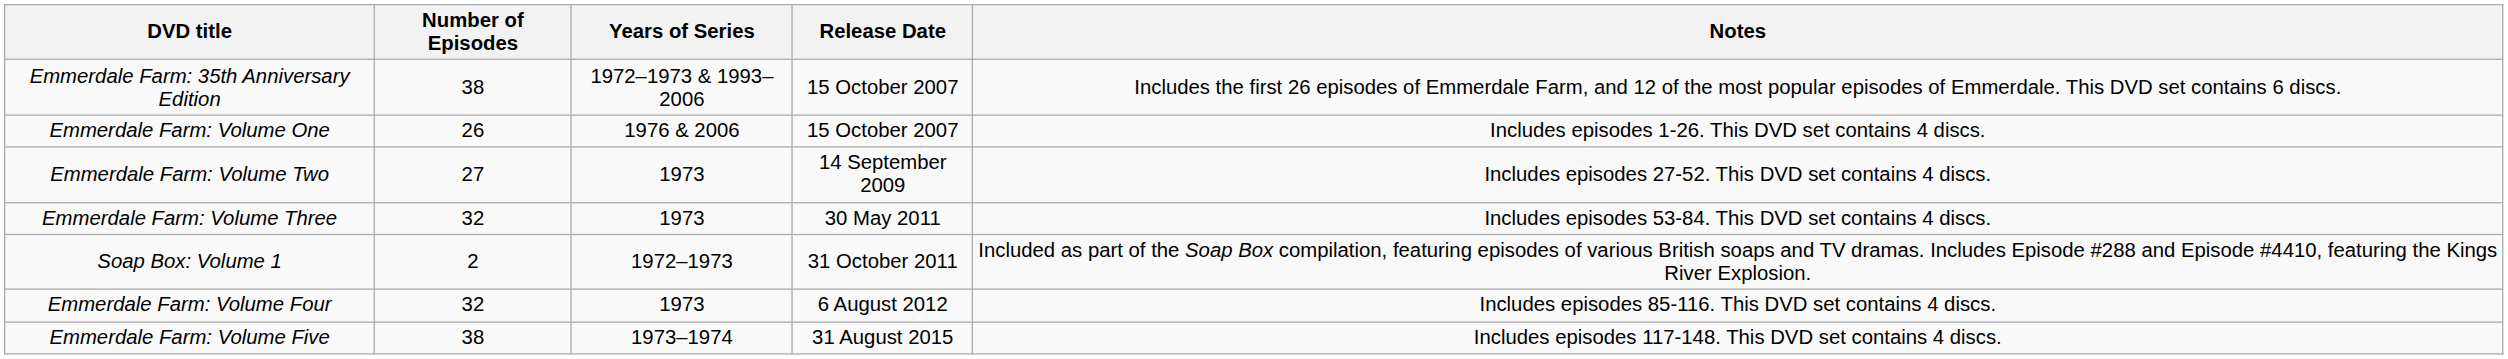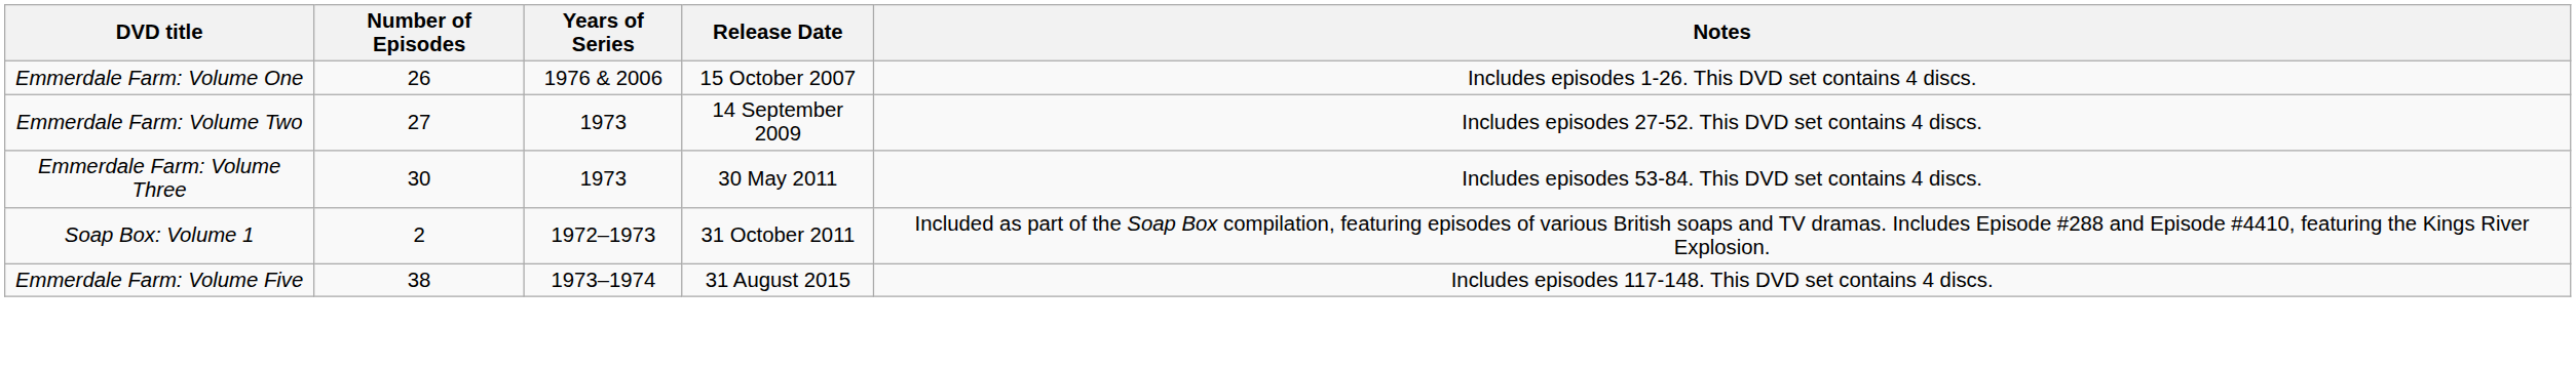- row: Emmerdale Farm: 35th Anniversary Edition | 38 | 1972–1973 & 1993–2006 | 15 October 2007 | Includes the first 26 episodes of Emmerdale Farm, and 12 of the most popular episodes of Emmerdale. This DVD set contains 6 discs.
Emmerdale Farm: Volume Three | Number of Episodes: 32 -> 30
- row: Emmerdale Farm: Volume Four | 32 | 1973 | 6 August 2012 | Includes episodes 85-116. This DVD set contains 4 discs.
